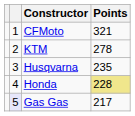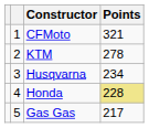Husqvarna | Points: 235 -> 234
Gas Gas | column 2: lavender background -> no background
